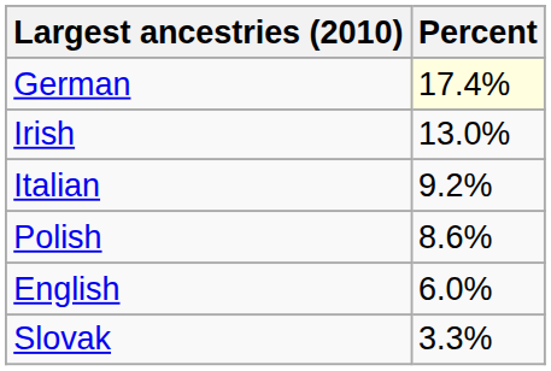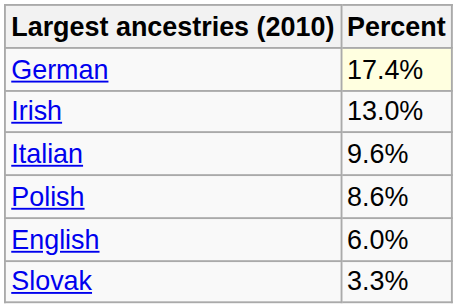Italian | Percent: 9.2% -> 9.6%
